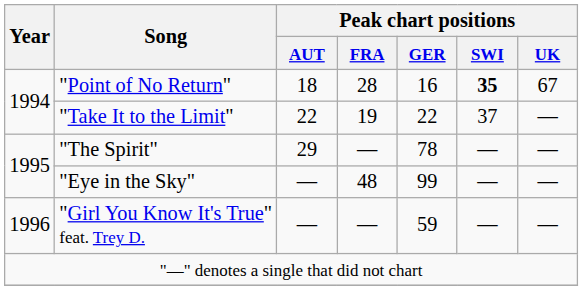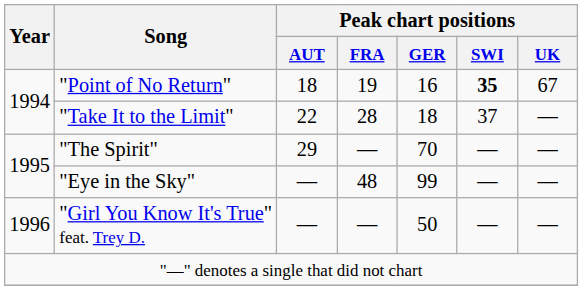"Point of No Return" | Peak chart positions / FRA: 28 -> 19
"Take It to the Limit" | Peak chart positions / FRA: 19 -> 28
"Take It to the Limit" | Peak chart positions / GER: 22 -> 18
"The Spirit" | Peak chart positions / GER: 78 -> 70
"Girl You Know It's True" feat. Trey D. | Peak chart positions / GER: 59 -> 50
